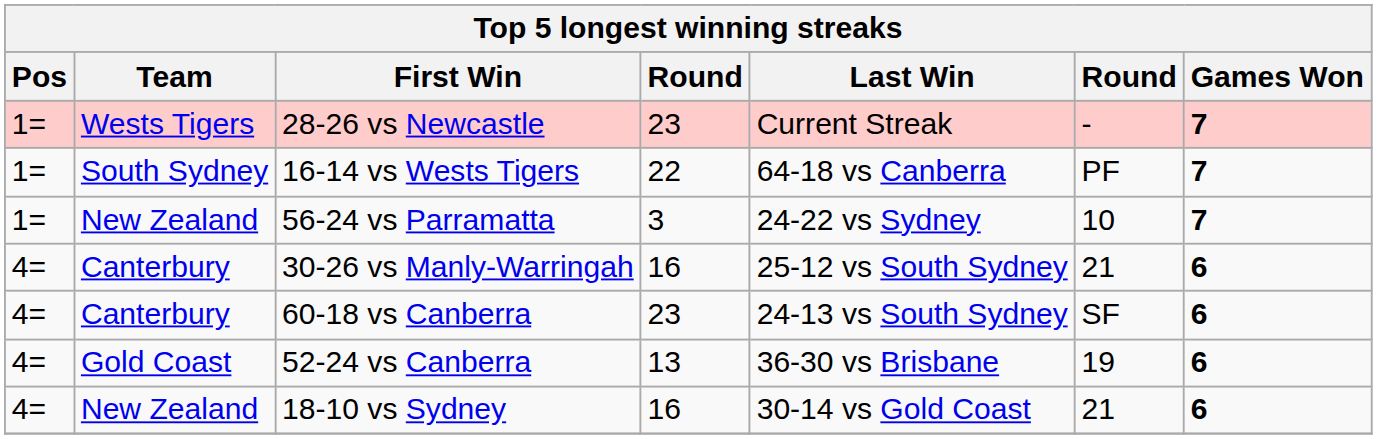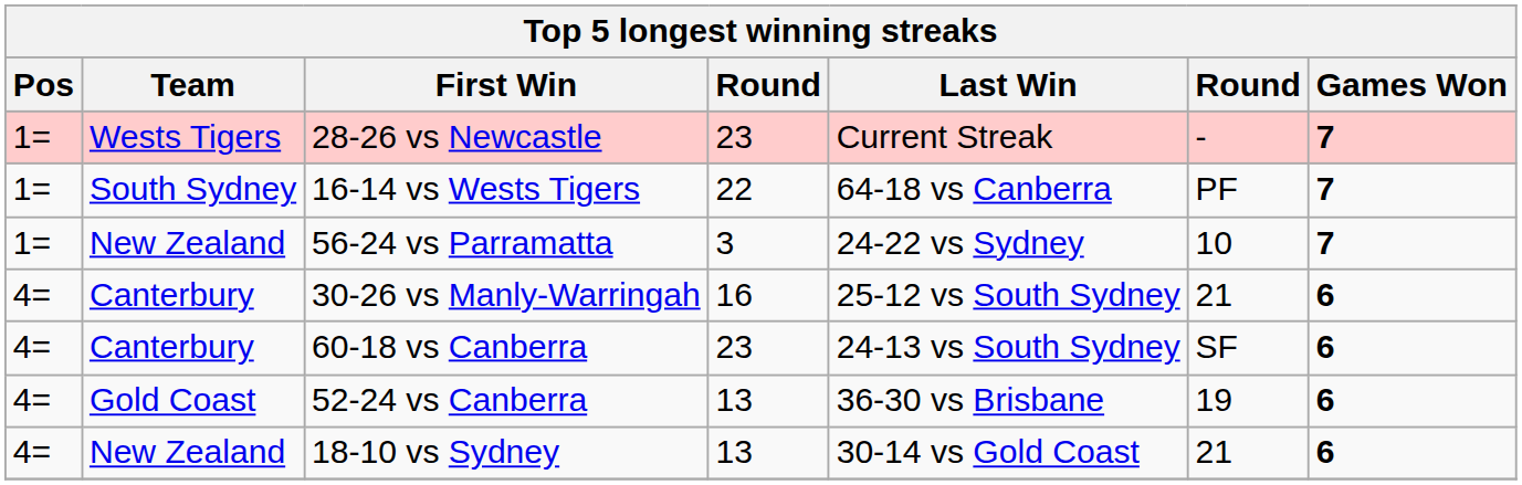18-10 vs Sydney | column 4: 16 -> 13
